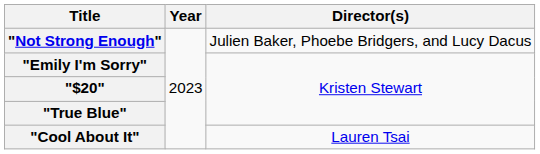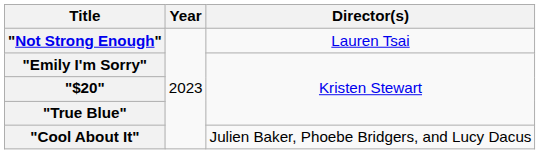"Not Strong Enough" | Director(s): Julien Baker, Phoebe Bridgers, and Lucy Dacus -> Lauren Tsai
"Cool About It" | Director(s): Lauren Tsai -> Julien Baker, Phoebe Bridgers, and Lucy Dacus
